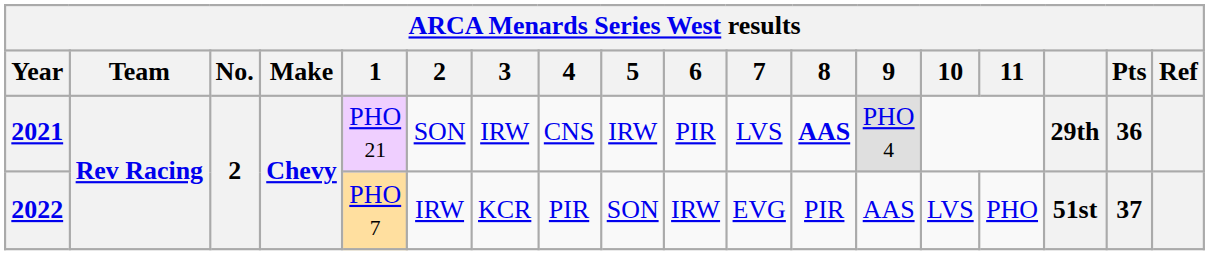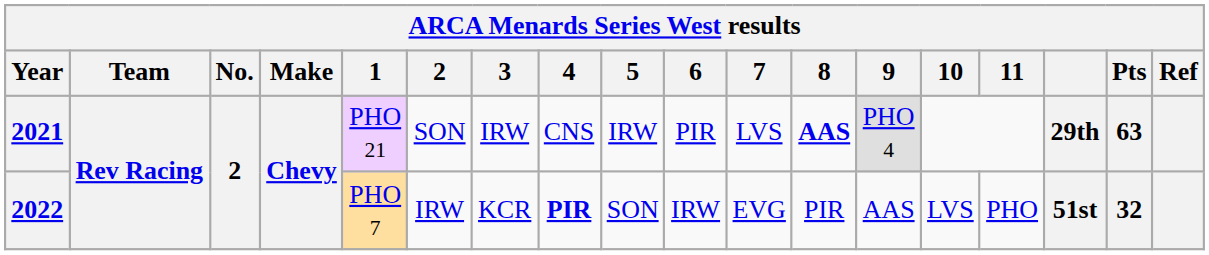2021 | Pts: 36 -> 63
2022 | 4: normal -> bold
2022 | Pts: 37 -> 32
